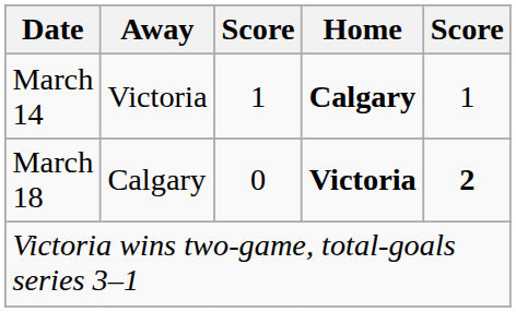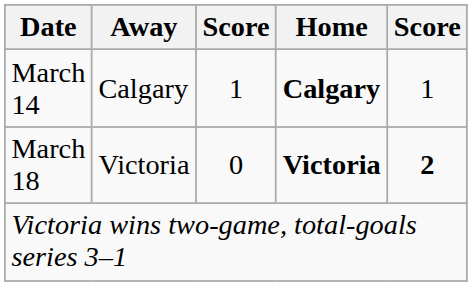March 14 | Away: Victoria -> Calgary
March 18 | Away: Calgary -> Victoria
